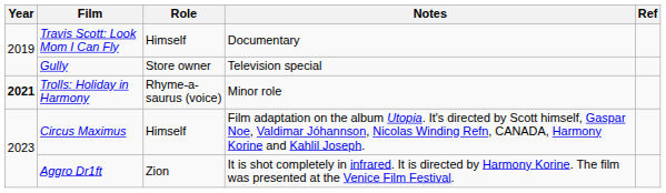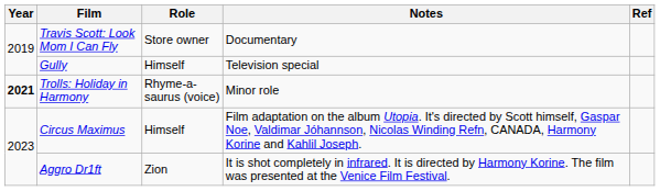Travis Scott: Look Mom I Can Fly | Role: Himself -> Store owner
Gully | Role: Store owner -> Himself
